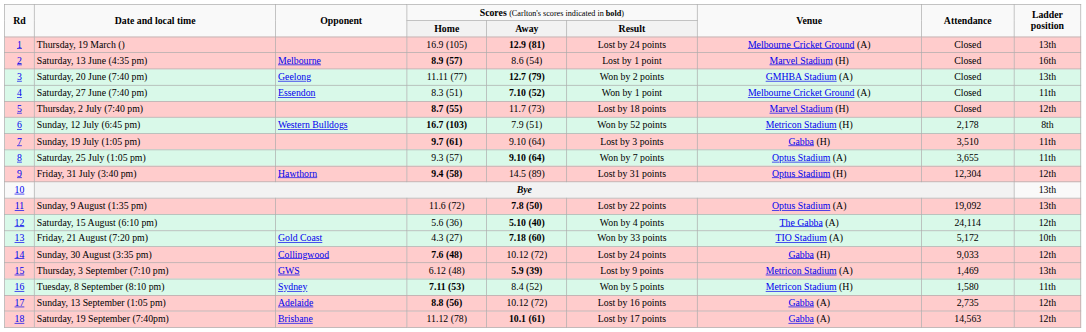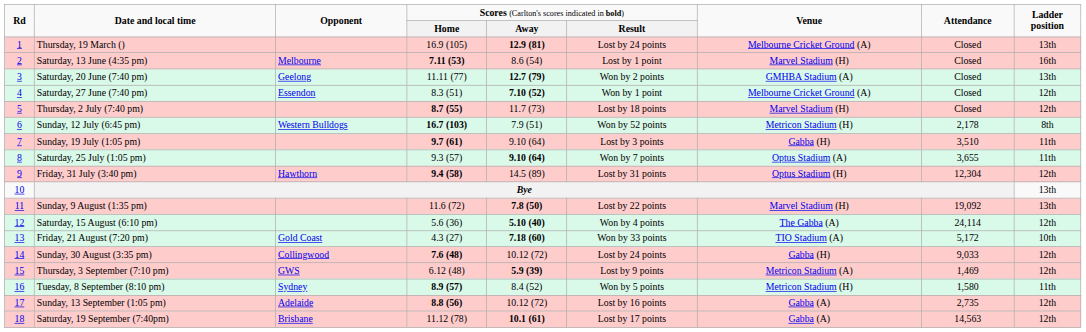Saturday, 13 June (4:35 pm) | column 4: 8.9 (57) -> 7.11 (53)
Saturday, 27 June (7:40 pm) | column 9: 11th -> 12th
Sunday, 9 August (1:35 pm) | column 7: Optus Stadium (A) -> Marvel Stadium (H)
Thursday, 3 September (7:10 pm) | column 9: 13th -> 12th
Tuesday, 8 September (8:10 pm) | column 4: 7.11 (53) -> 8.9 (57)
